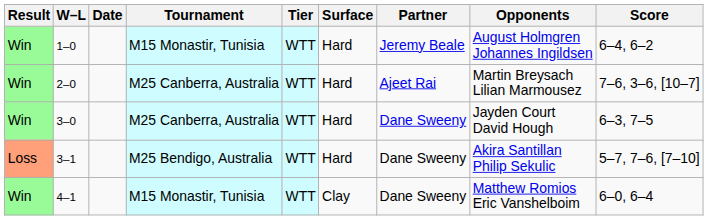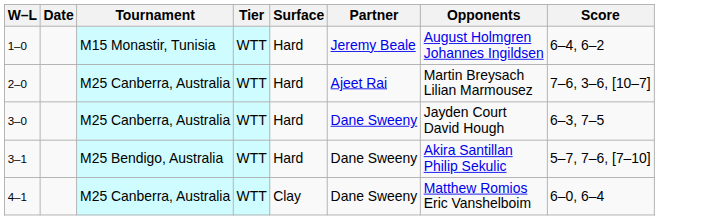- column: Result | Win | Win | Win | Loss | Win
4–1 | Tournament: M15 Monastir, Tunisia -> M25 Canberra, Australia
